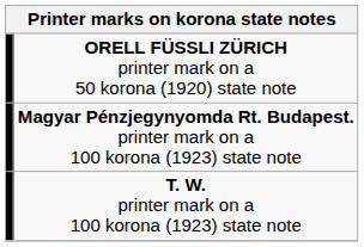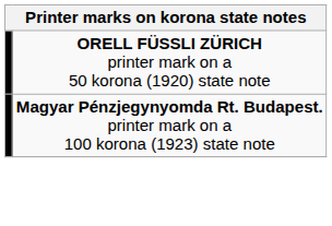- row: T. W. printer mark on a 100 korona (1923) state note
